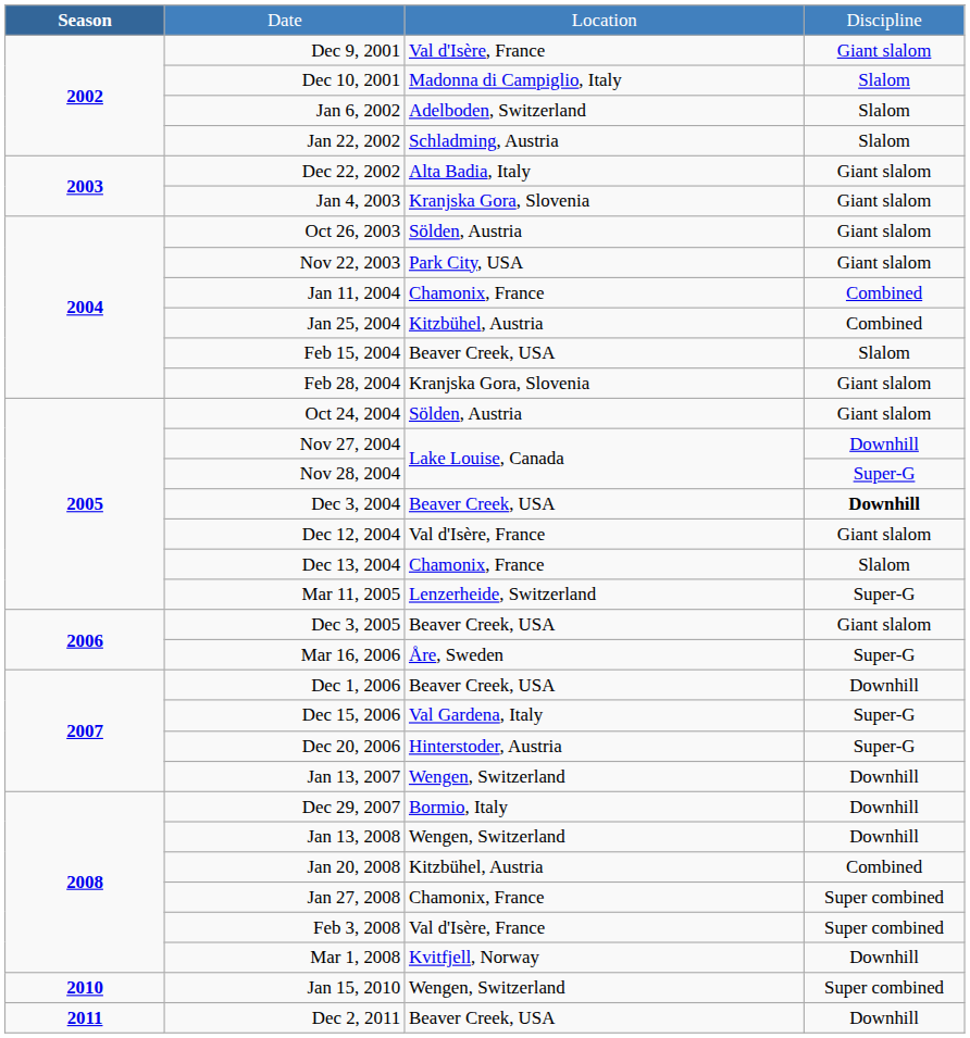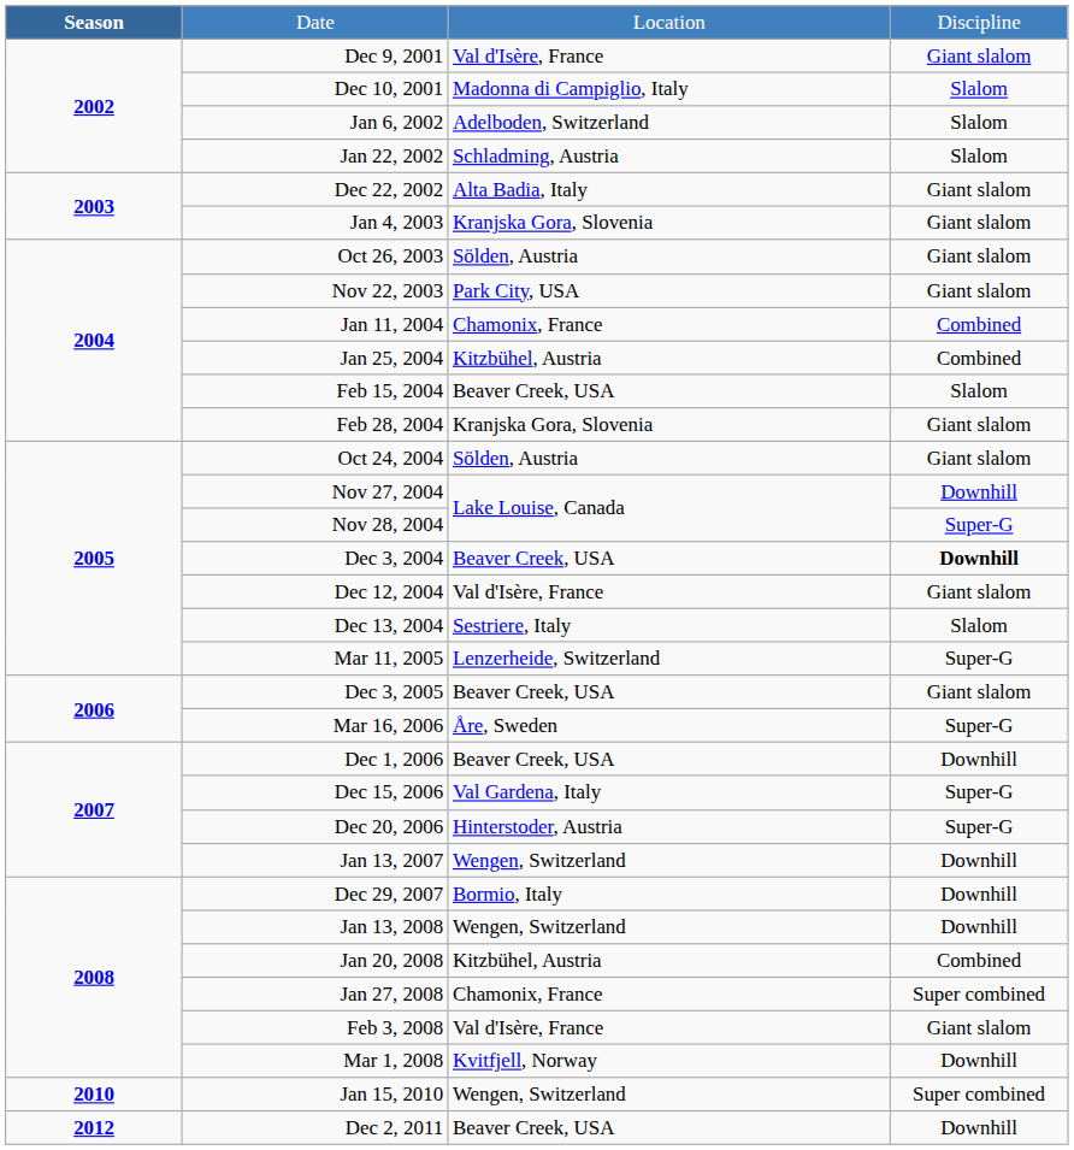Dec 13, 2004 | column 3: Chamonix, France -> Sestriere, Italy
Feb 3, 2008 | column 4: Super combined -> Giant slalom
Dec 2, 2011 | Season: 2011 -> 2012
